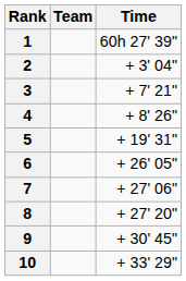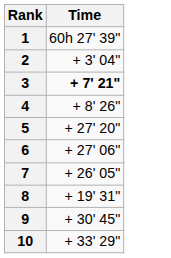- column: Team
3 | Time: normal -> bold
5 | Time: + 19' 31" -> + 27' 20"
6 | Time: + 26' 05" -> + 27' 06"
7 | Time: + 27' 06" -> + 26' 05"
8 | Time: + 27' 20" -> + 19' 31"
